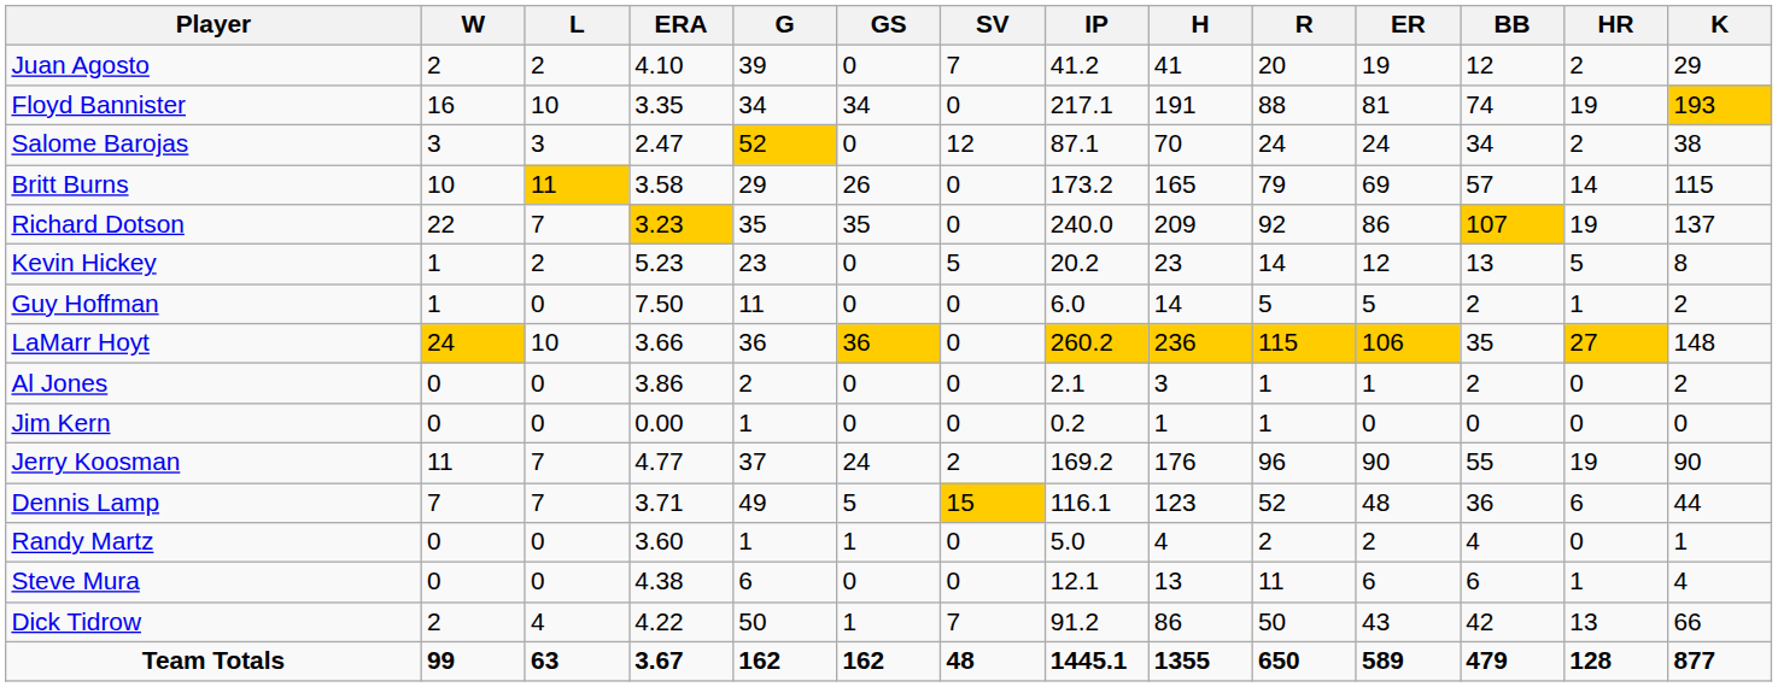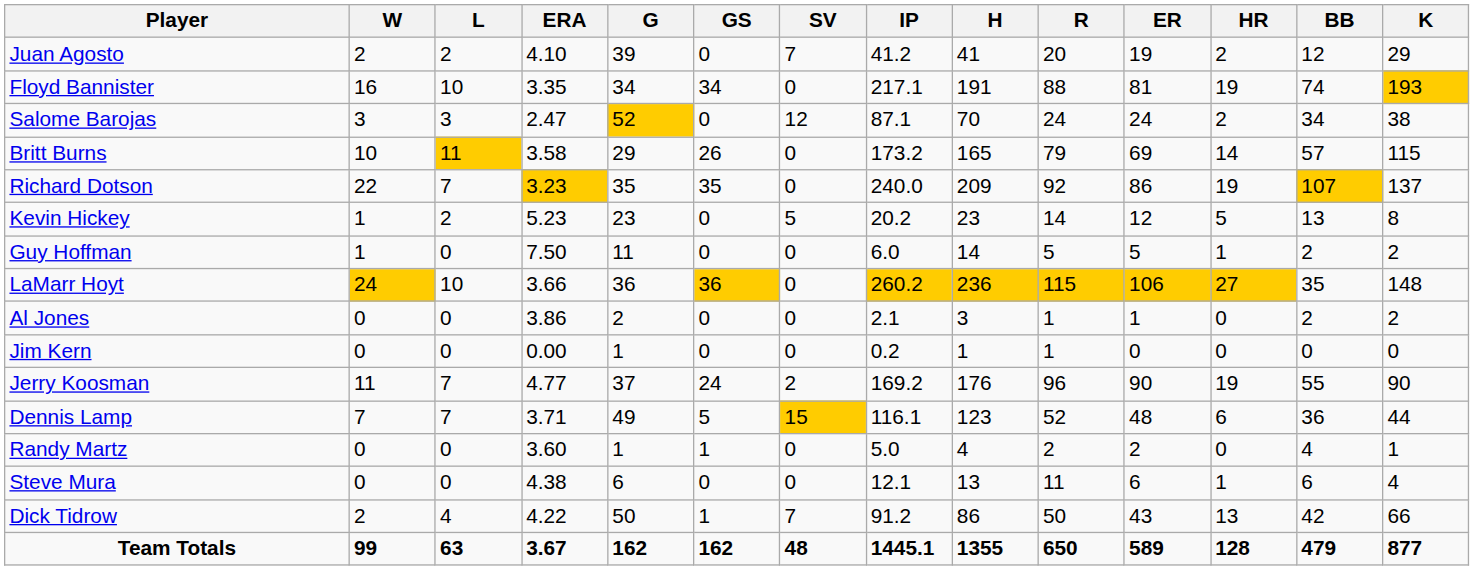columns swapped: HR <-> BB
